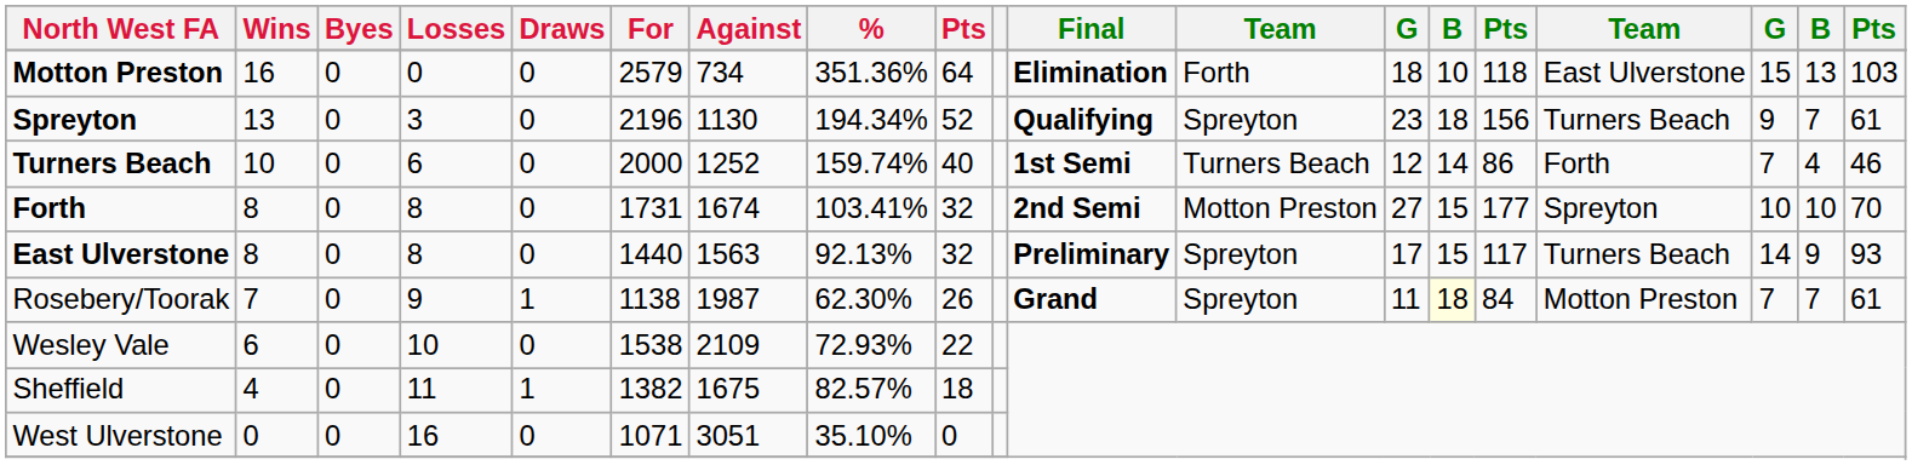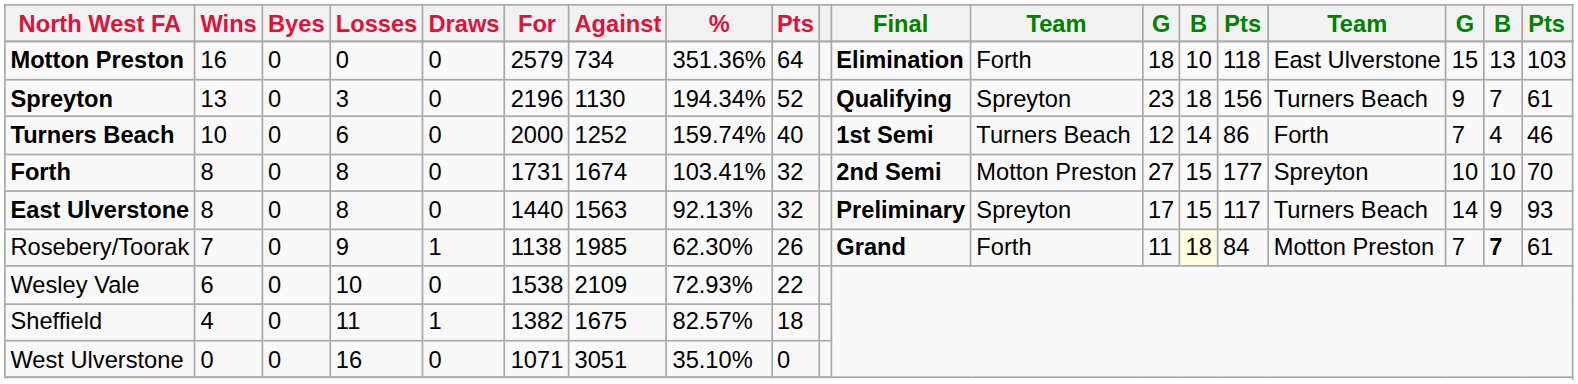Rosebery/Toorak | Against: 1987 -> 1985
Rosebery/Toorak | column 12: Spreyton -> Forth
Rosebery/Toorak | column 18: normal -> bold
